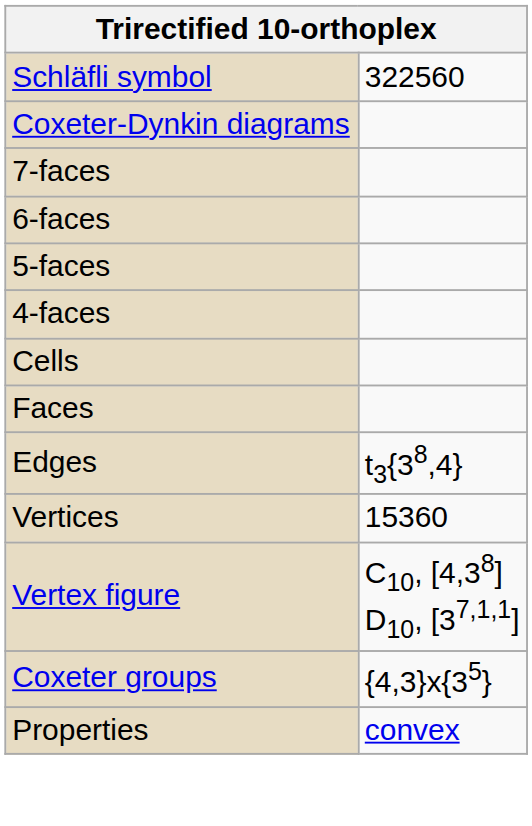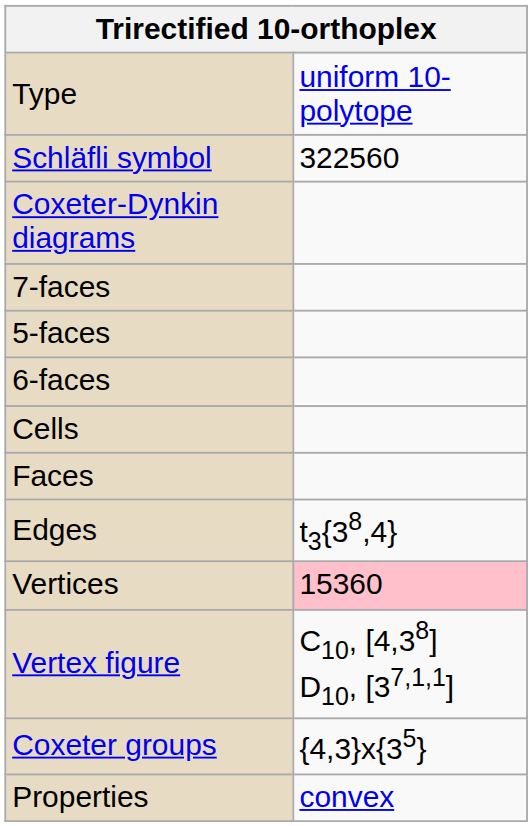+ row: Type | uniform 10-polytope
rows swapped: 6-faces <-> 5-faces
- row: 4-faces
Vertices | column 2: no background -> pink background
